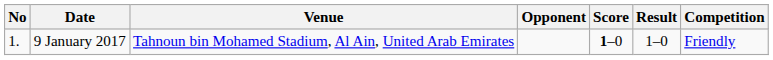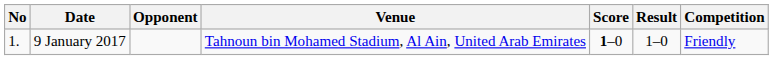columns swapped: Venue <-> Opponent
